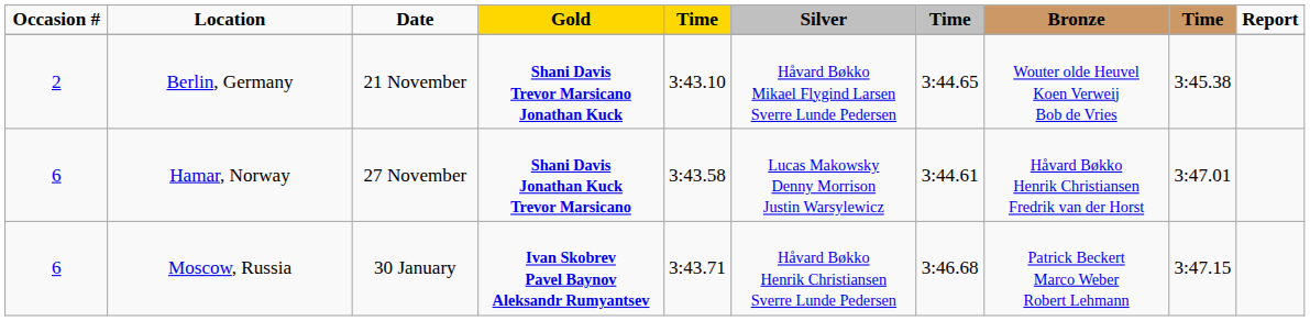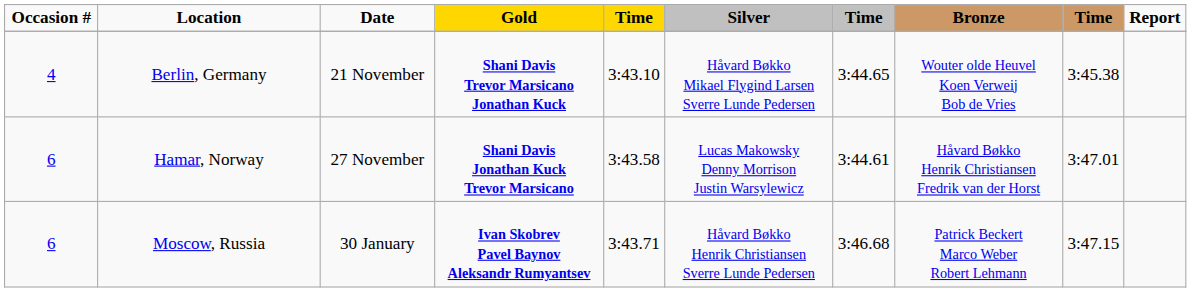Berlin, Germany | Occasion #: 2 -> 4
